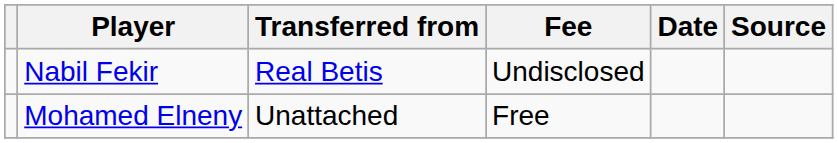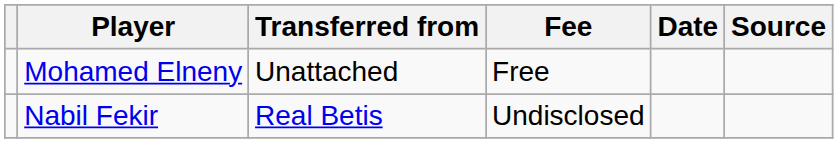rows swapped: Mohamed Elneny <-> Nabil Fekir
